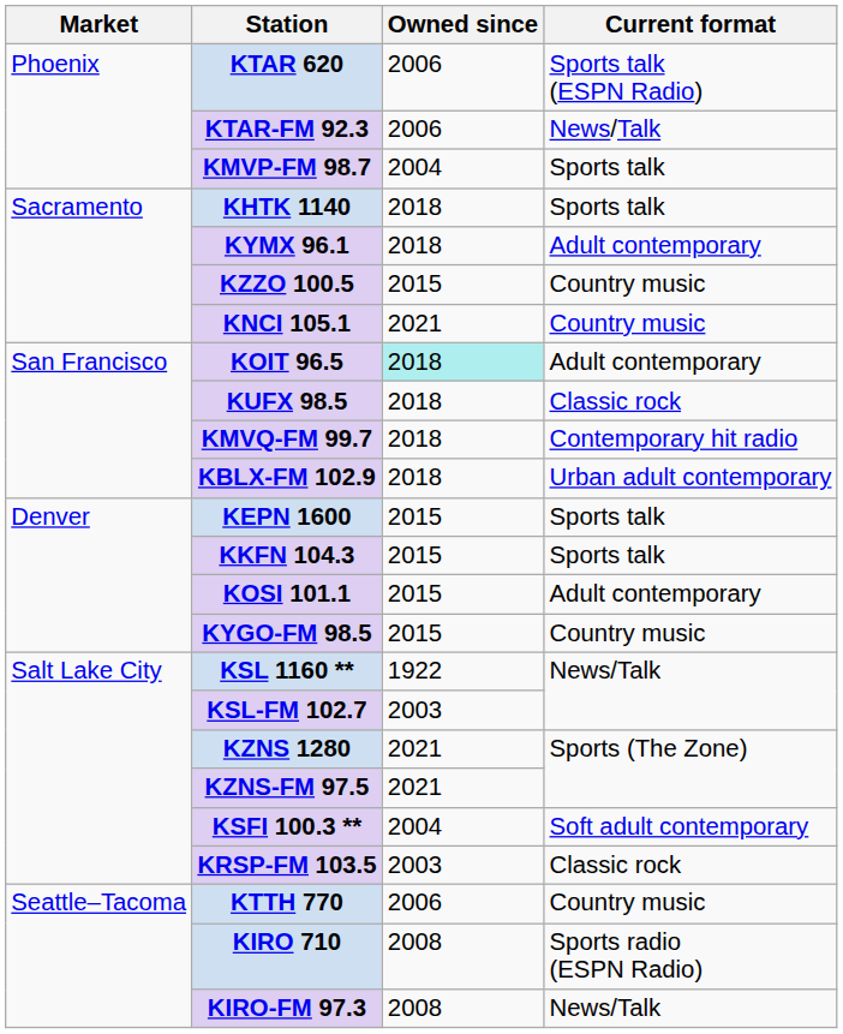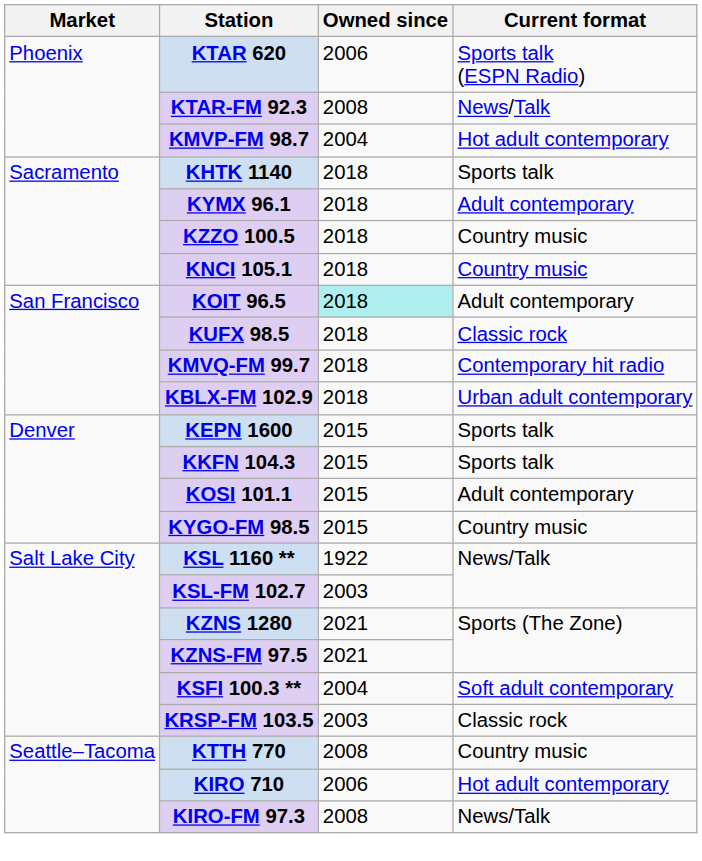KTAR-FM 92.3 | Owned since: 2006 -> 2008
KMVP-FM 98.7 | Current format: Sports talk -> Hot adult contemporary
KZZO 100.5 | Owned since: 2015 -> 2018
KNCI 105.1 | Owned since: 2021 -> 2018
KTTH 770 | Owned since: 2006 -> 2008
KIRO 710 | Owned since: 2008 -> 2006
KIRO 710 | Current format: Sports radio (ESPN Radio) -> Hot adult contemporary
